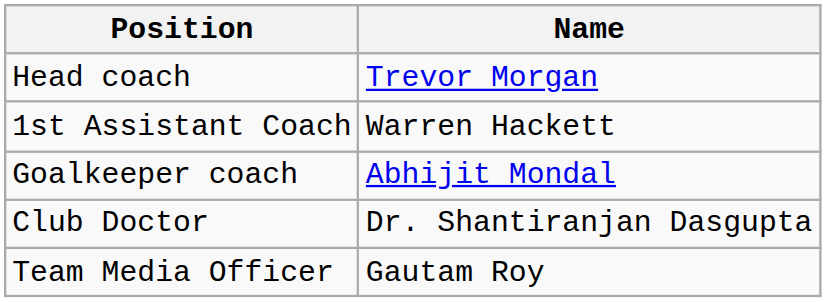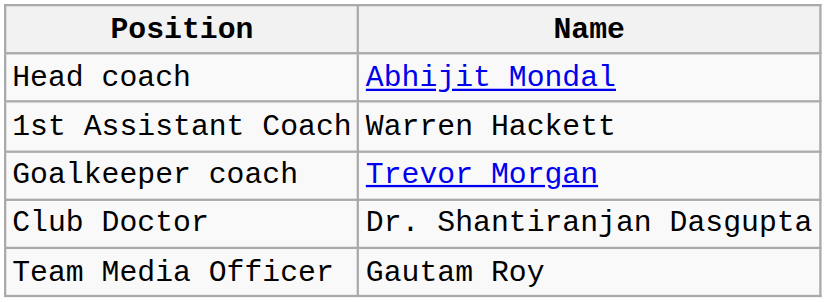Head coach | Name: Trevor Morgan -> Abhijit Mondal
Goalkeeper coach | Name: Abhijit Mondal -> Trevor Morgan
